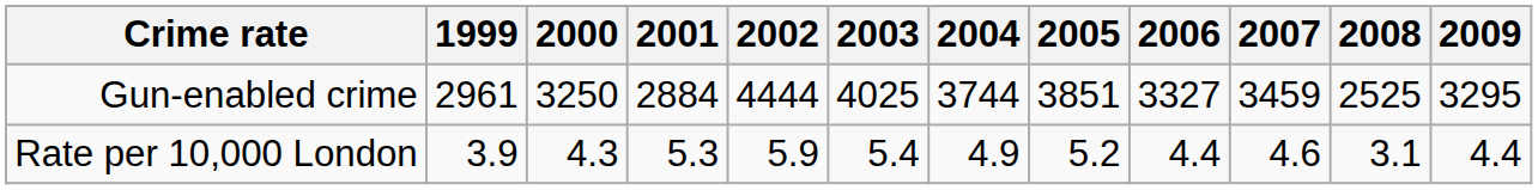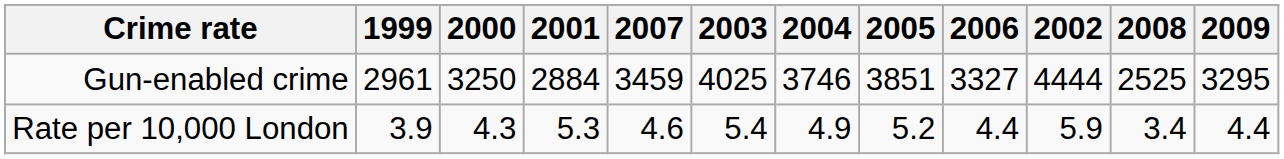columns swapped: 2002 <-> 2007
Gun-enabled crime | 2004: 3744 -> 3746
Rate per 10,000 London | 2008: 3.1 -> 3.4
